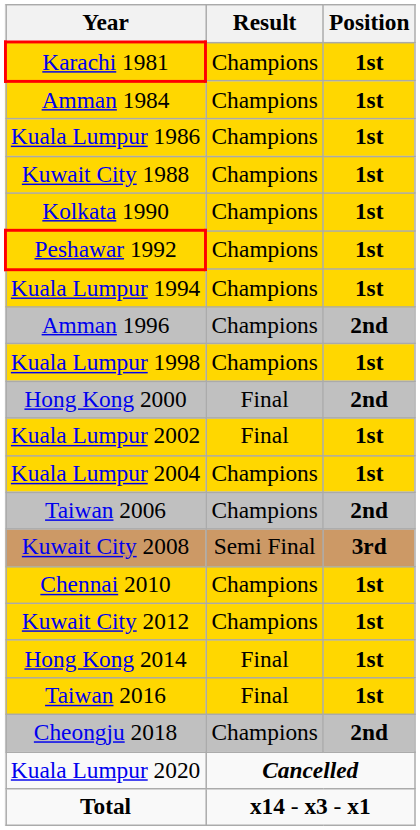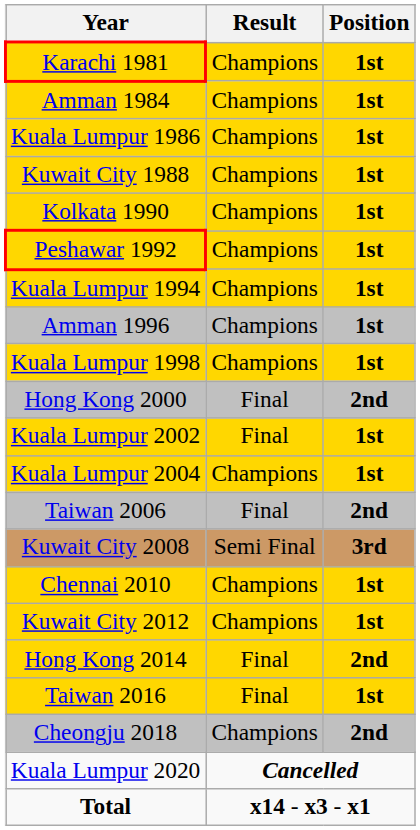Amman 1996 | Position: 2nd -> 1st
Taiwan 2006 | Result: Champions -> Final
Hong Kong 2014 | Position: 1st -> 2nd
